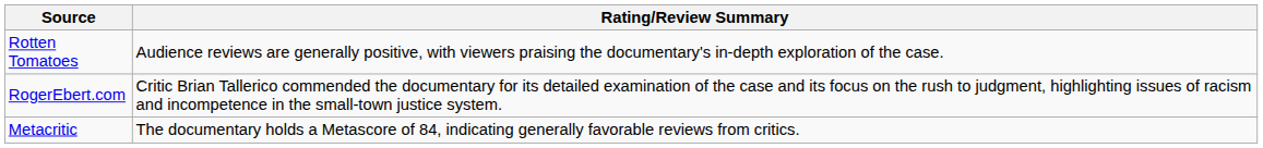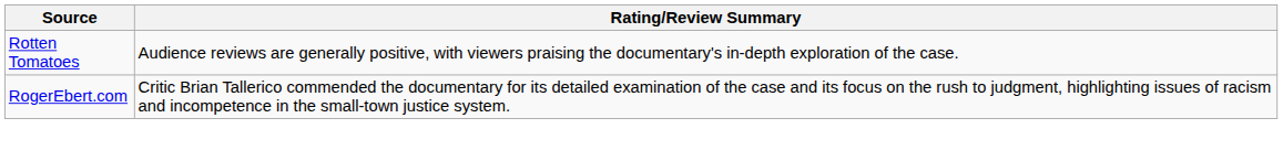- row: Metacritic | The documentary holds a Metascore of 84, indicating generally favorable reviews from critics.
